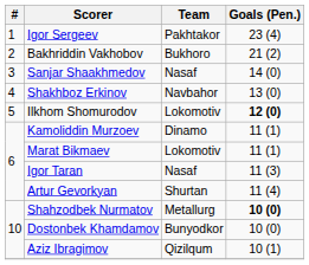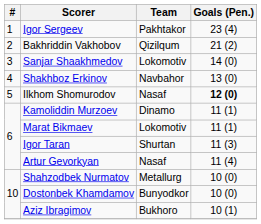Bakhriddin Vakhobov | Team: Bukhoro -> Qizilqum
Sanjar Shaakhmedov | Team: Nasaf -> Lokomotiv
Ilkhom Shomurodov | Team: Lokomotiv -> Nasaf
Igor Taran | Team: Nasaf -> Shurtan
Artur Gevorkyan | Team: Shurtan -> Nasaf
Shahzodbek Nurmatov | Goals (Pen.): bold -> normal
Aziz Ibragimov | Team: Qizilqum -> Bukhoro
